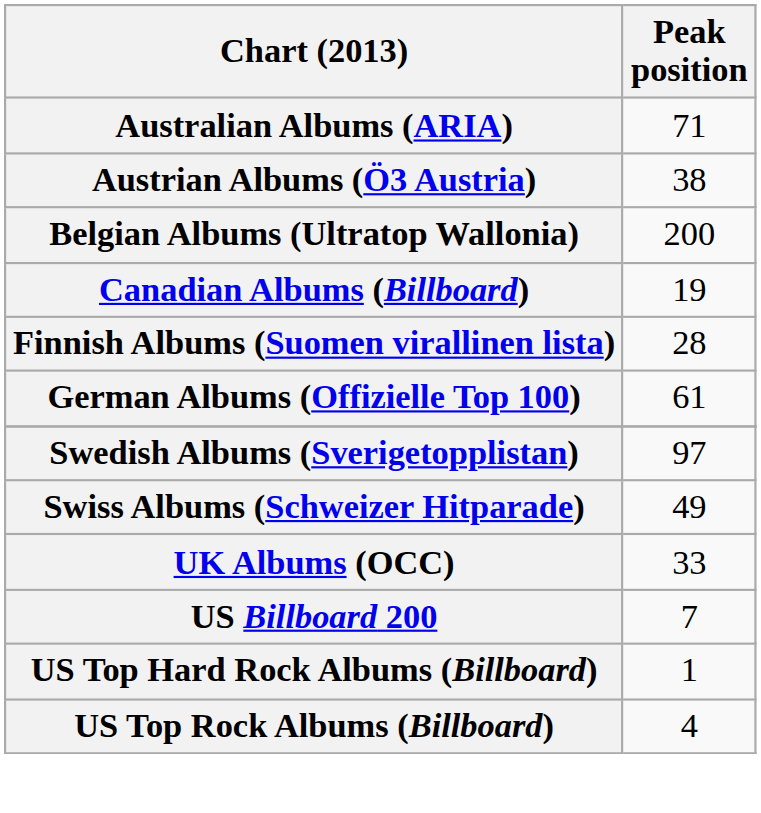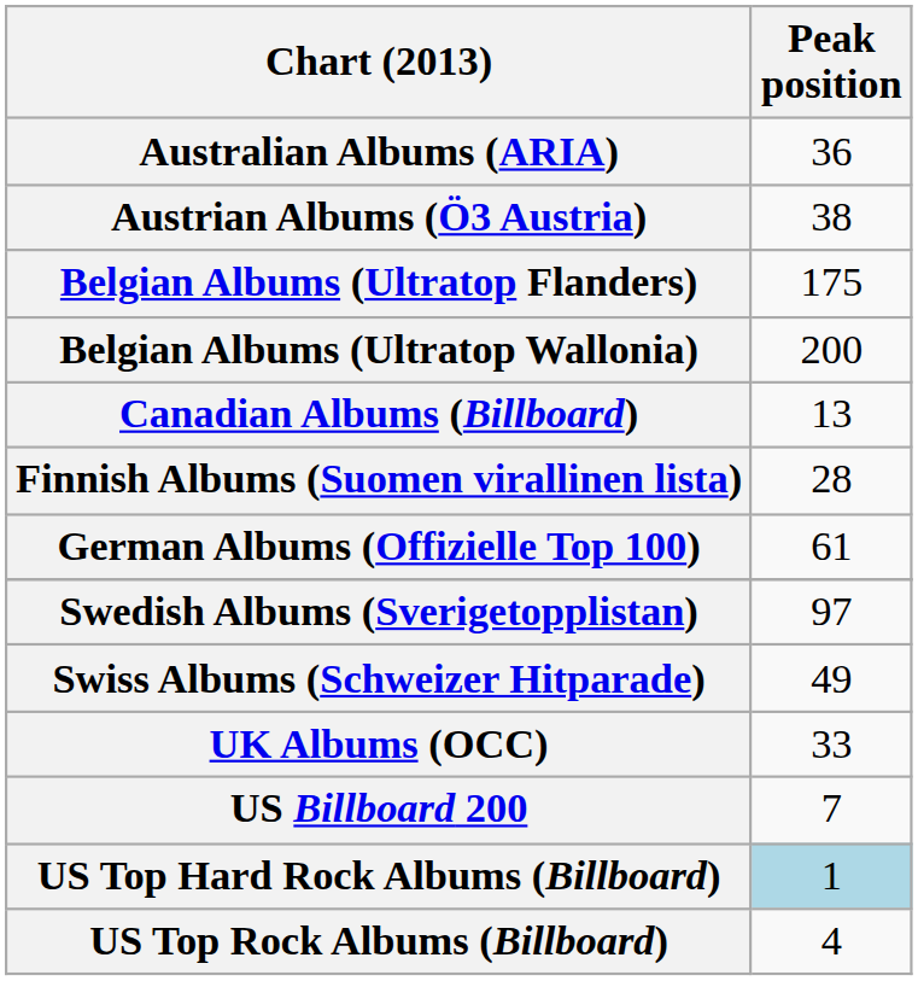Australian Albums (ARIA) | Peak position: 71 -> 36
+ row: Belgian Albums (Ultratop Flanders) | 175
Canadian Albums (Billboard) | Peak position: 19 -> 13
US Top Hard Rock Albums (Billboard) | Peak position: no background -> lightblue background
